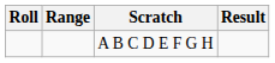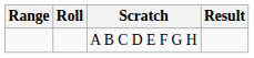columns swapped: Range <-> Roll
